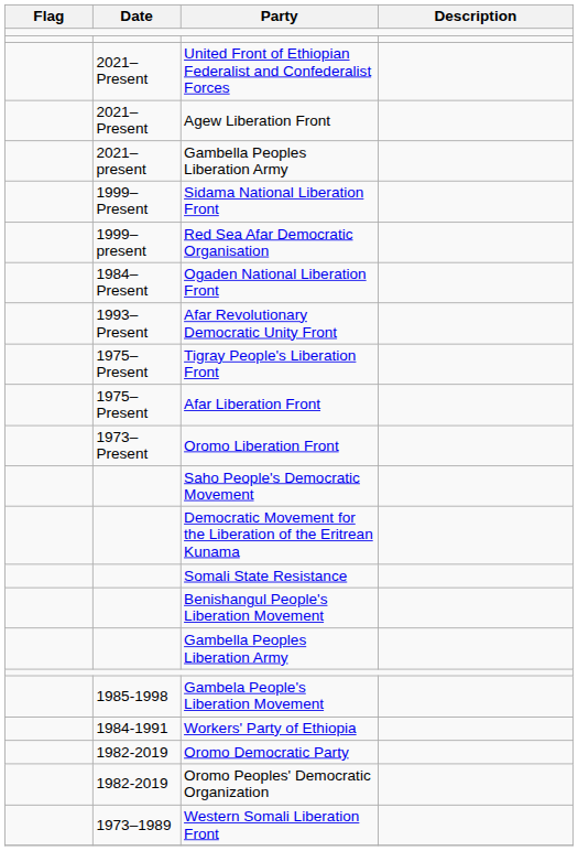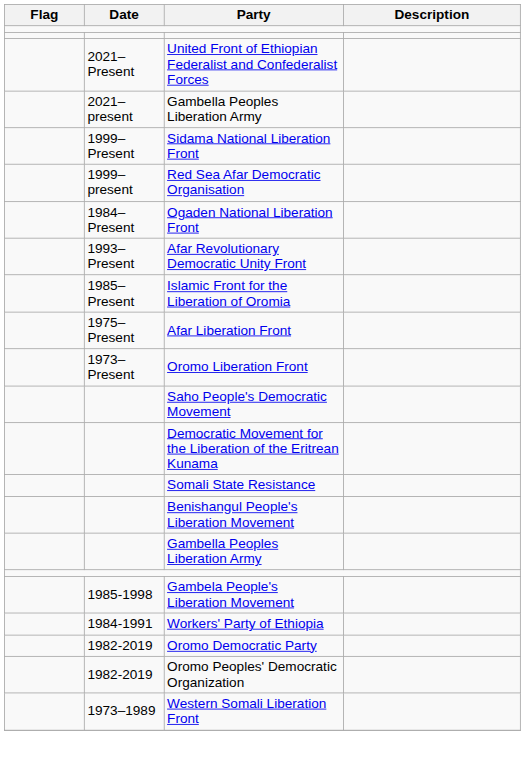- row: 2021–Present | Agew Liberation Front
+ row: 1985–Present | Islamic Front for the Liberation of Oromia
- row: 1975–Present | Tigray People's Liberation Front
